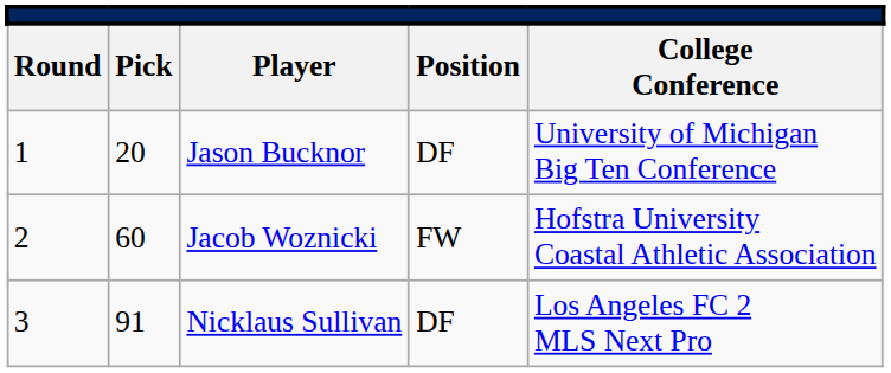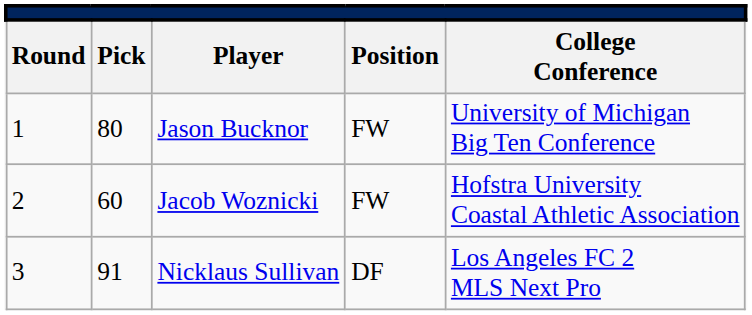Jason Bucknor | column 2: 20 -> 80
Jason Bucknor | column 4: DF -> FW
